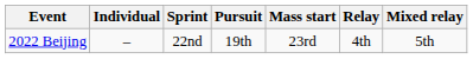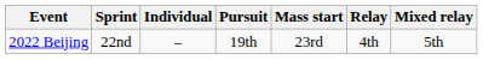columns swapped: Individual <-> Sprint
